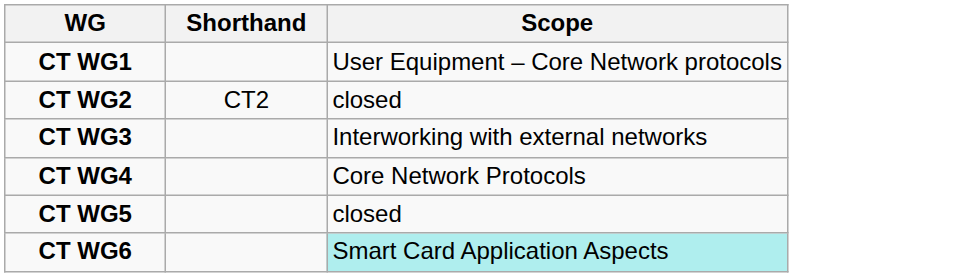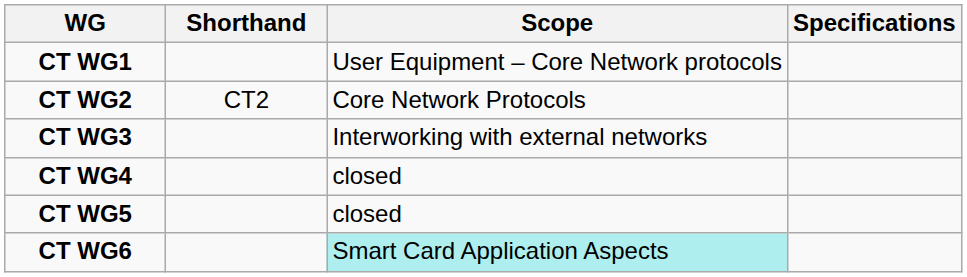+ column: Specifications
CT WG2 | Scope: closed -> Core Network Protocols
CT WG4 | Scope: Core Network Protocols -> closed
